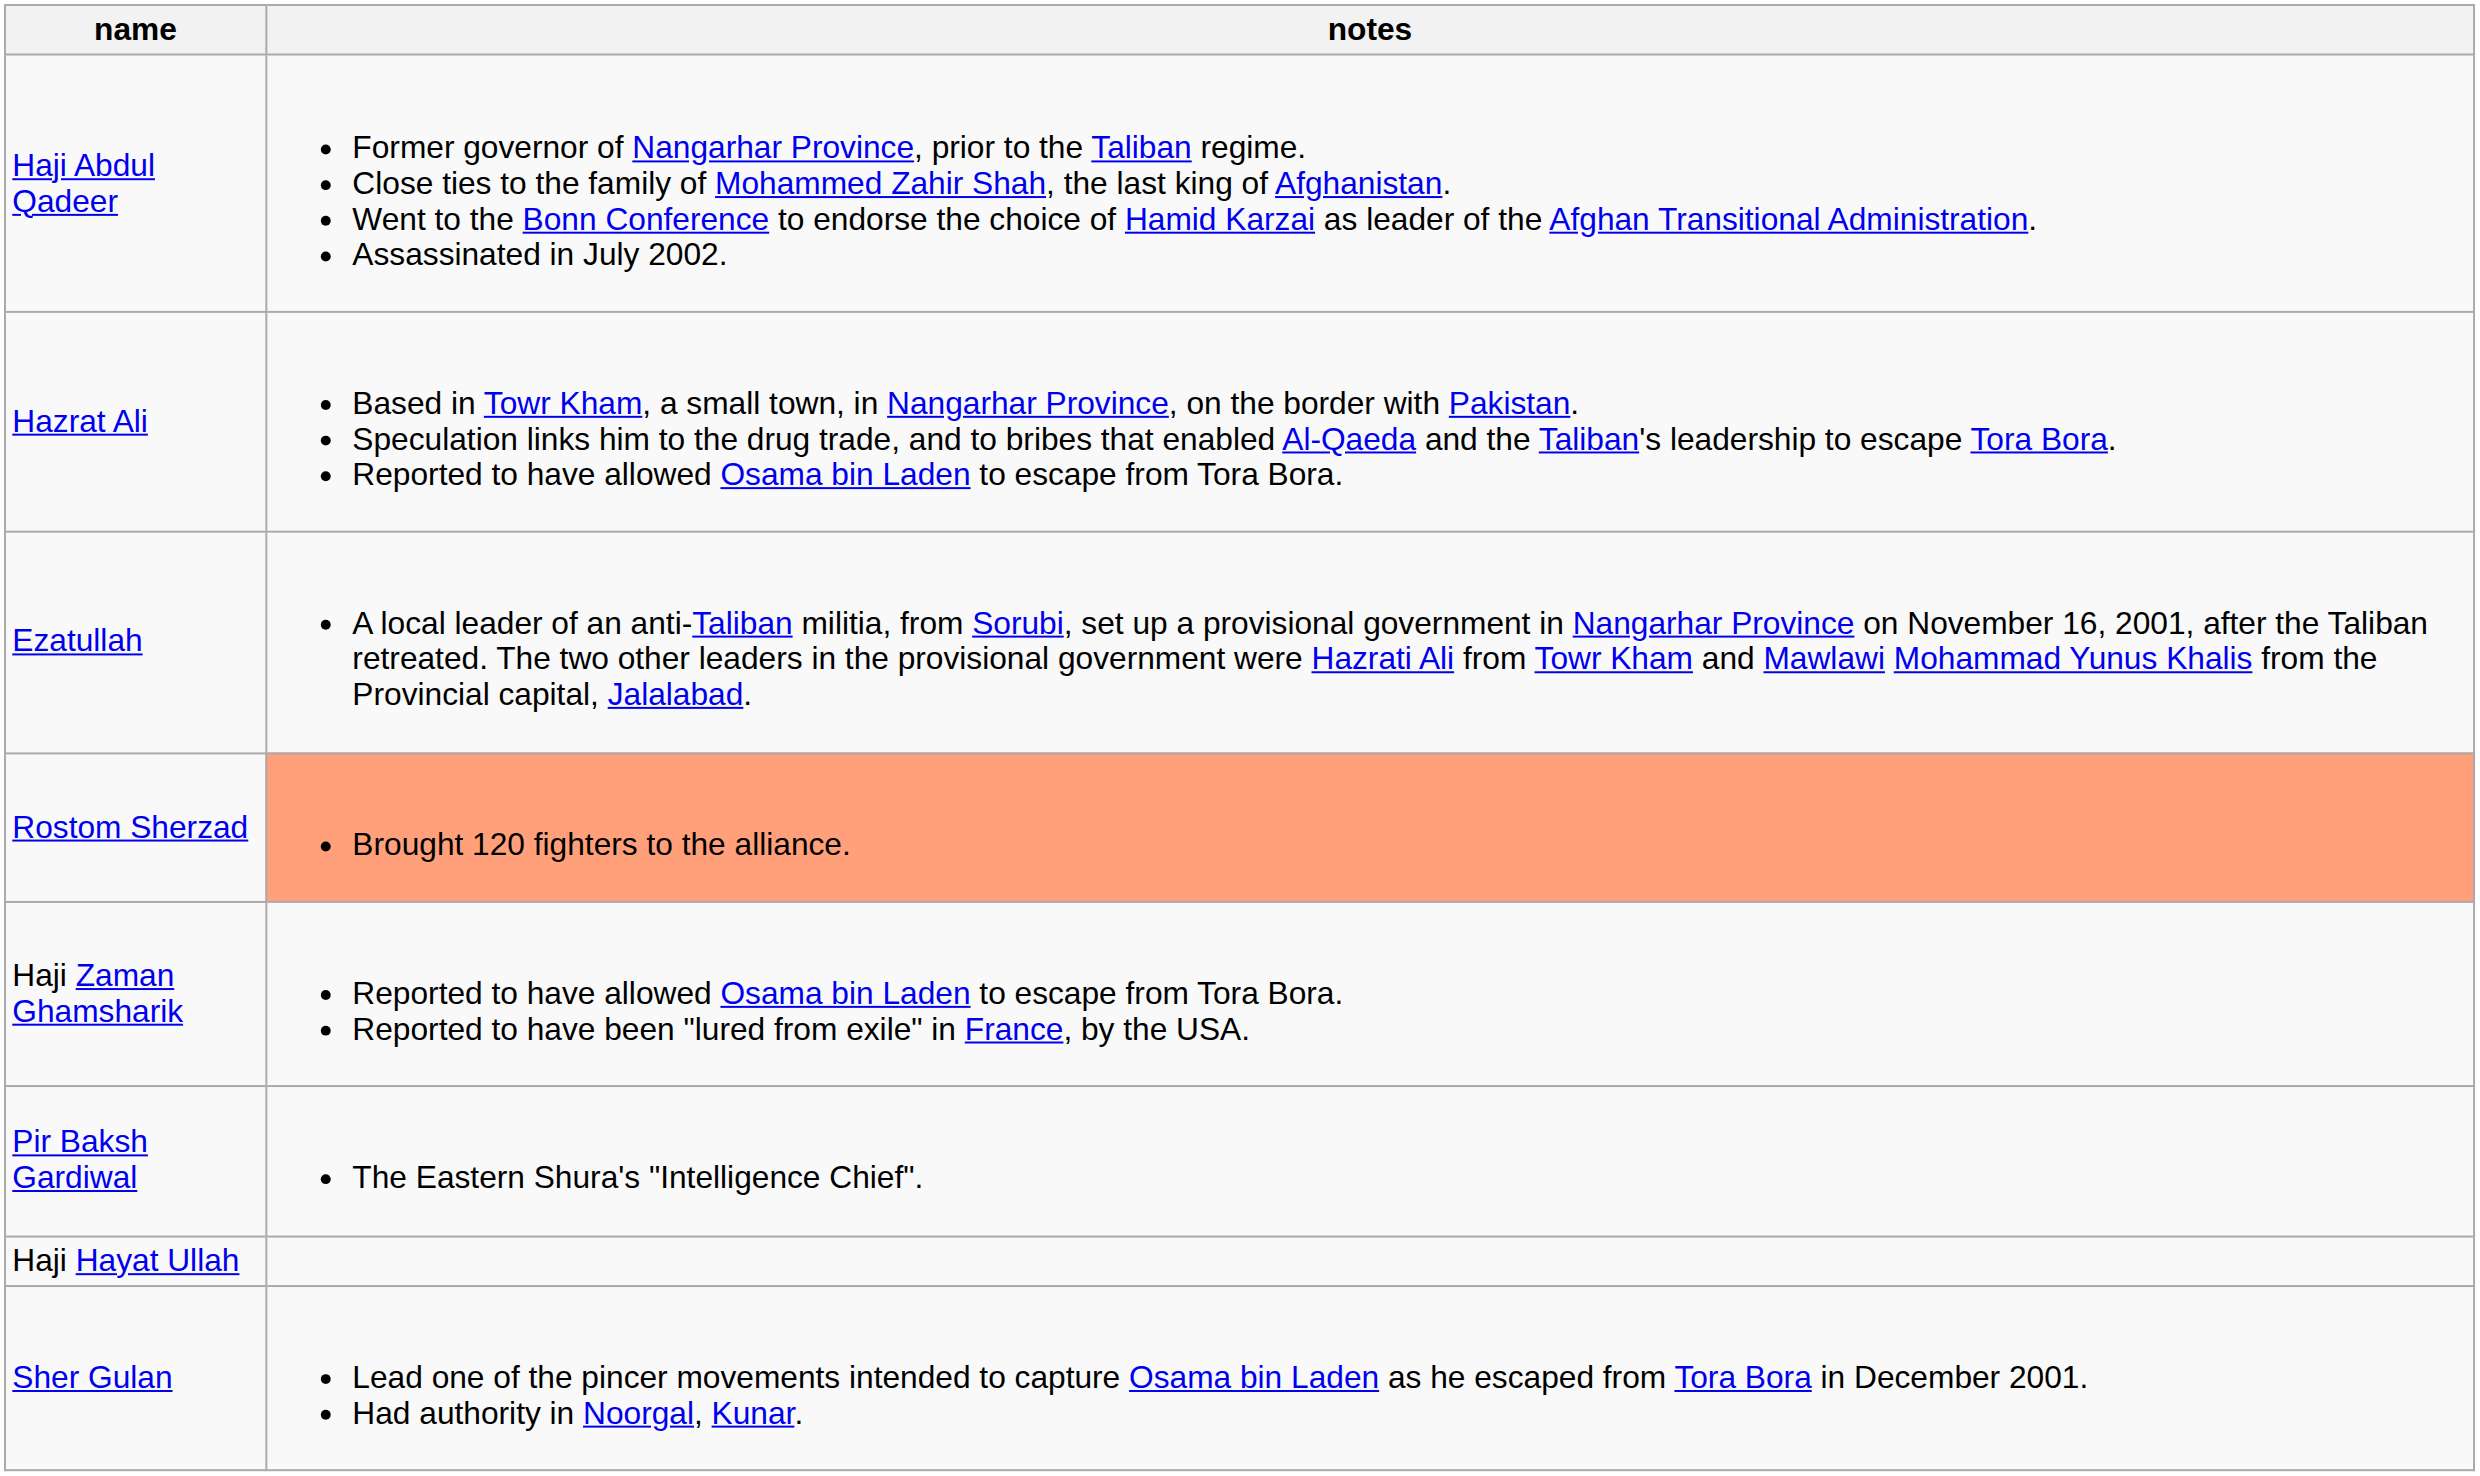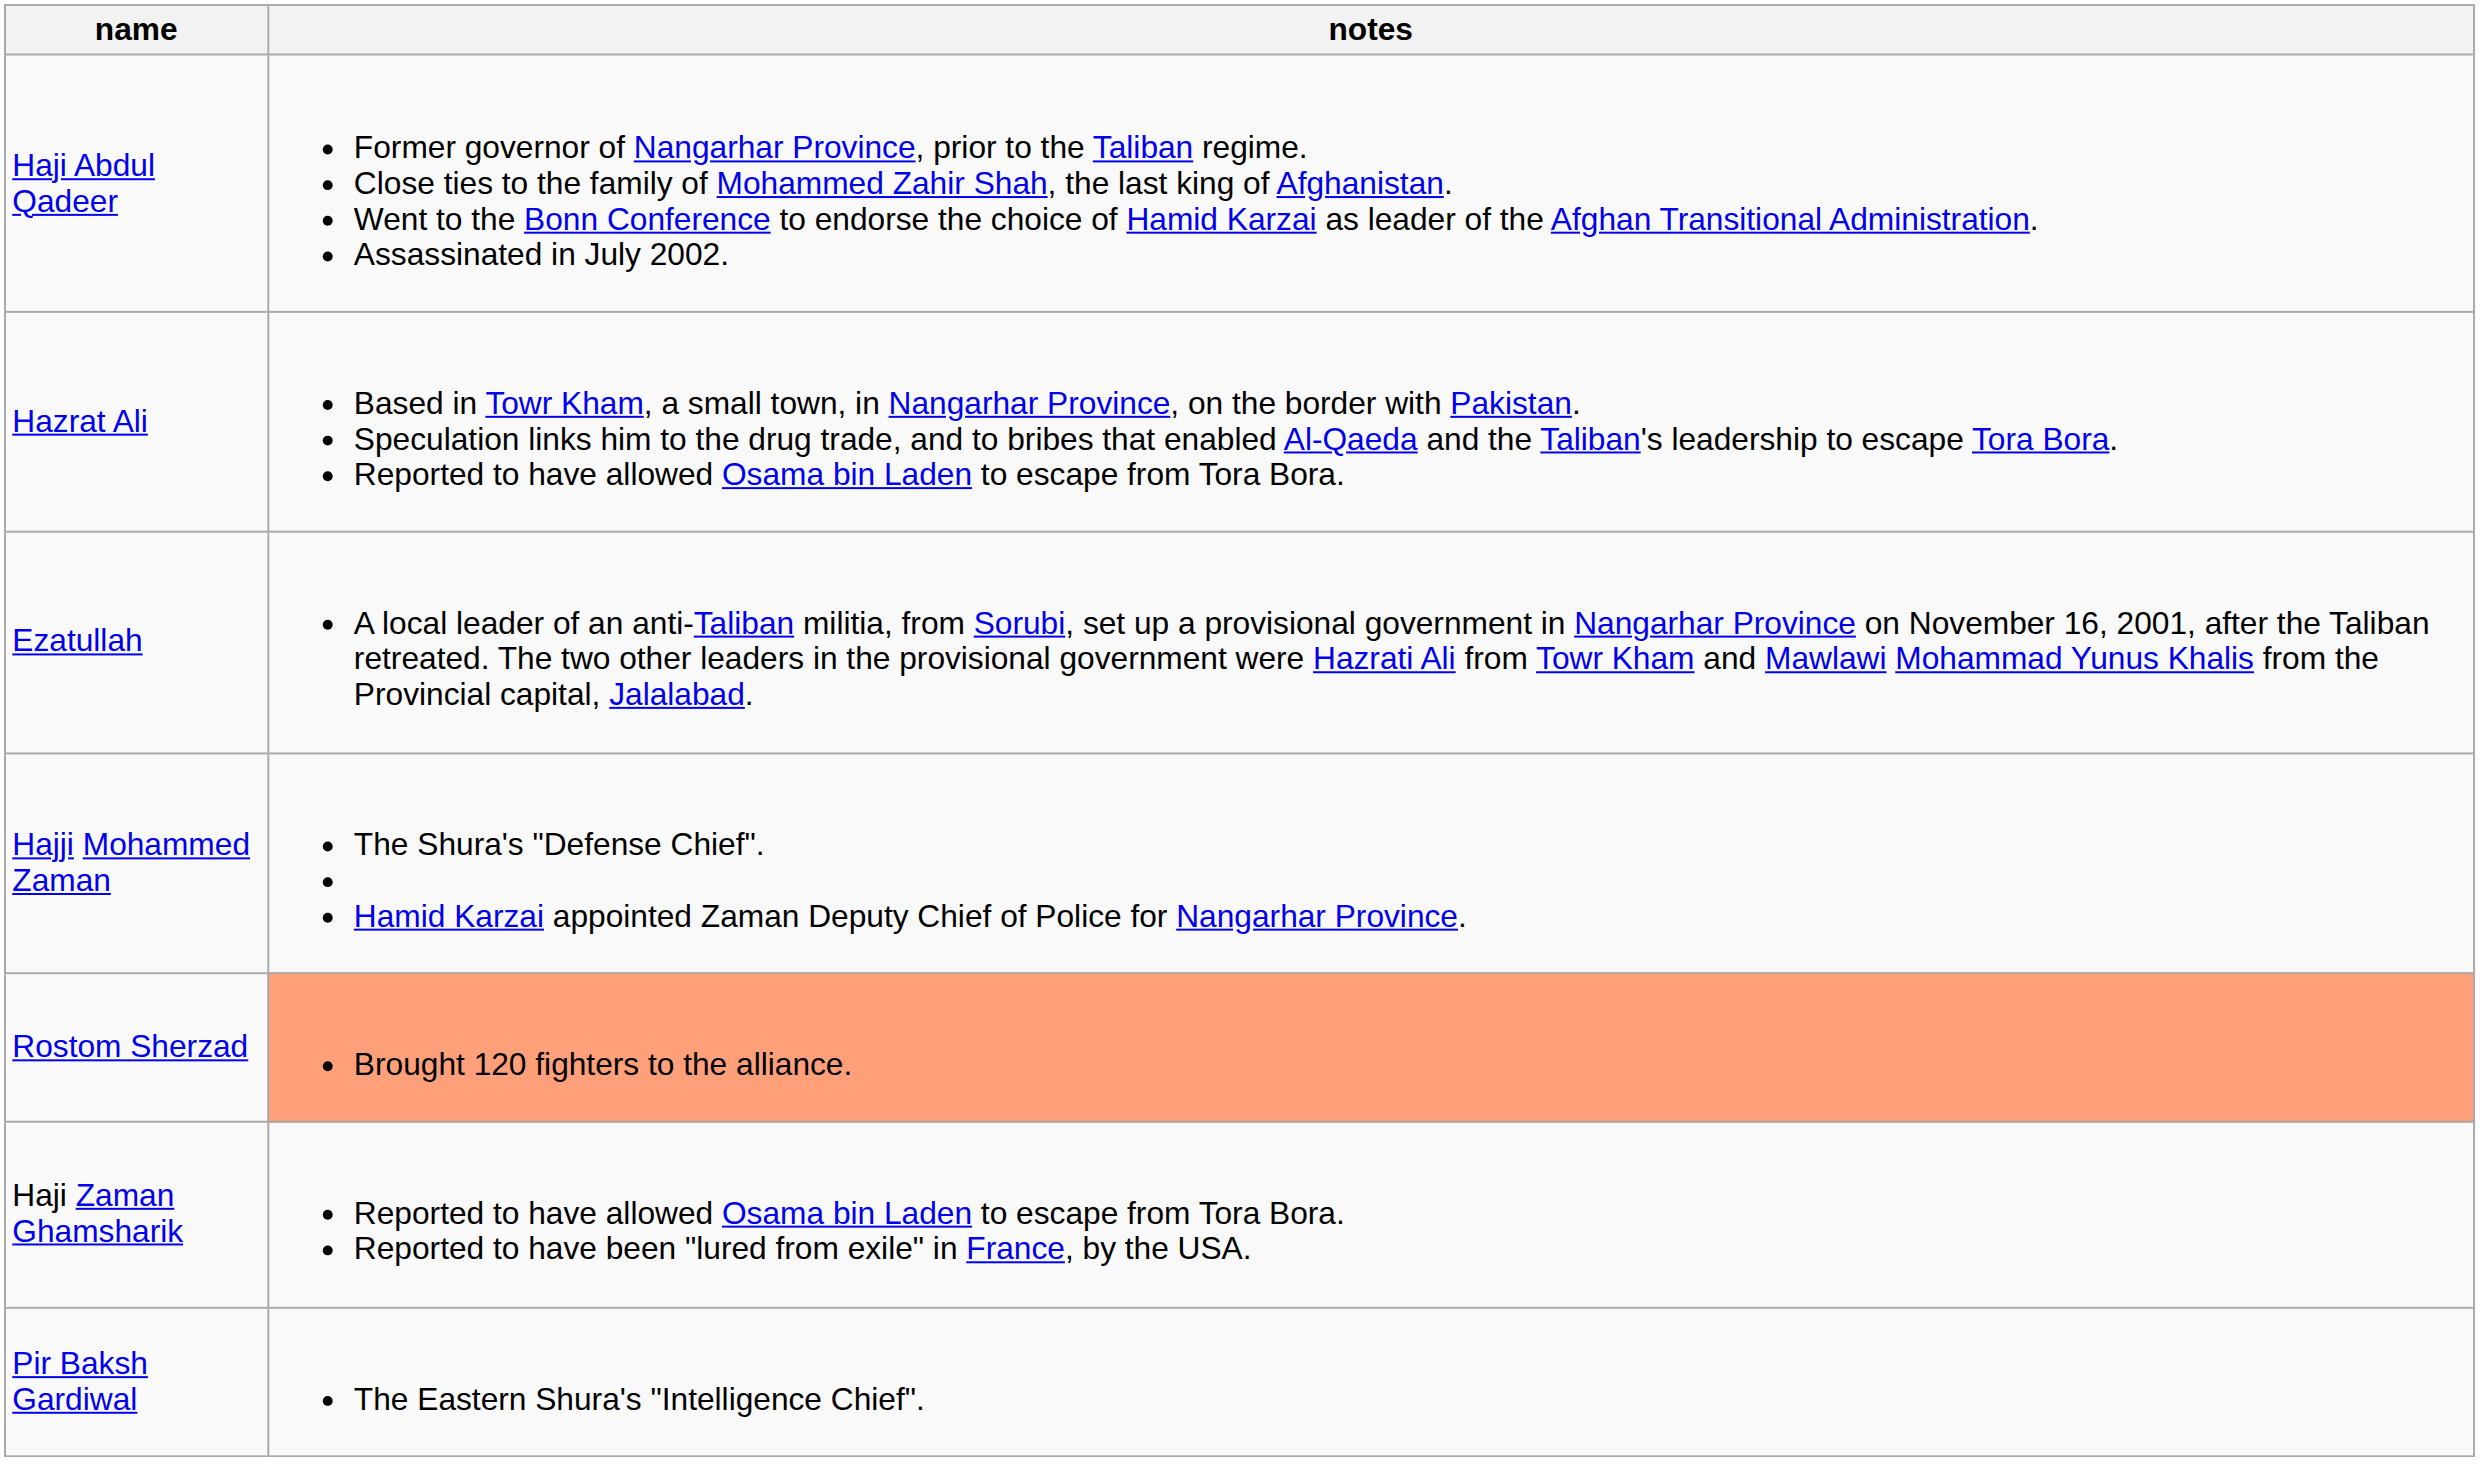+ row: Hajji Mohammed Zaman | The Shura's "Defense Chief". Hamid Karzai appointed Zaman Deputy Chief of Police for Nangarhar Province.
- row: Haji Hayat Ullah
- row: Sher Gulan | Lead one of the pincer movements intended to capture Osama bin Laden as he escaped from Tora Bora in December 2001. Had authority in Noorgal, Kunar.
